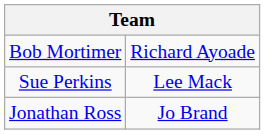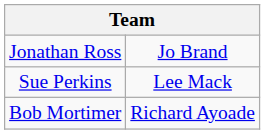rows swapped: Jonathan Ross <-> Bob Mortimer
